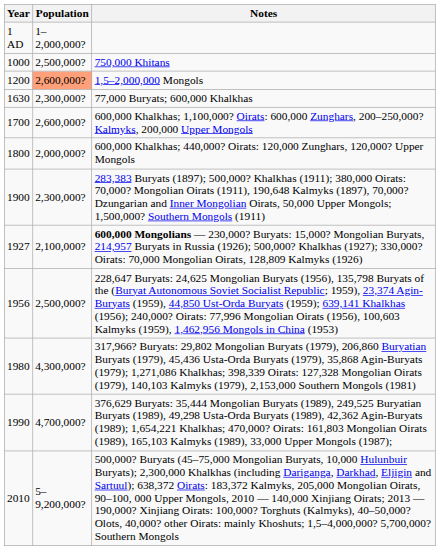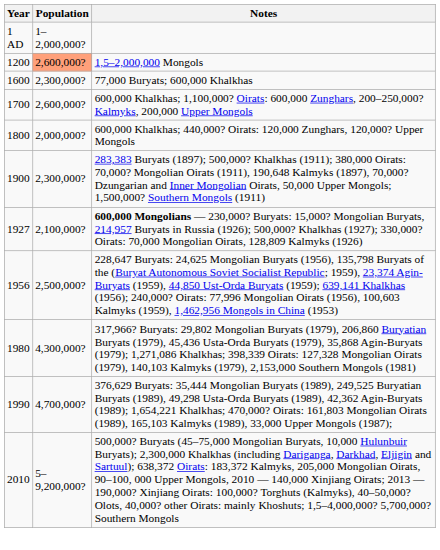- row: 1000 | 2,500,000? | 750,000 Khitans
77,000 Buryats; 600,000 Khalkhas | Year: 1630 -> 1600
